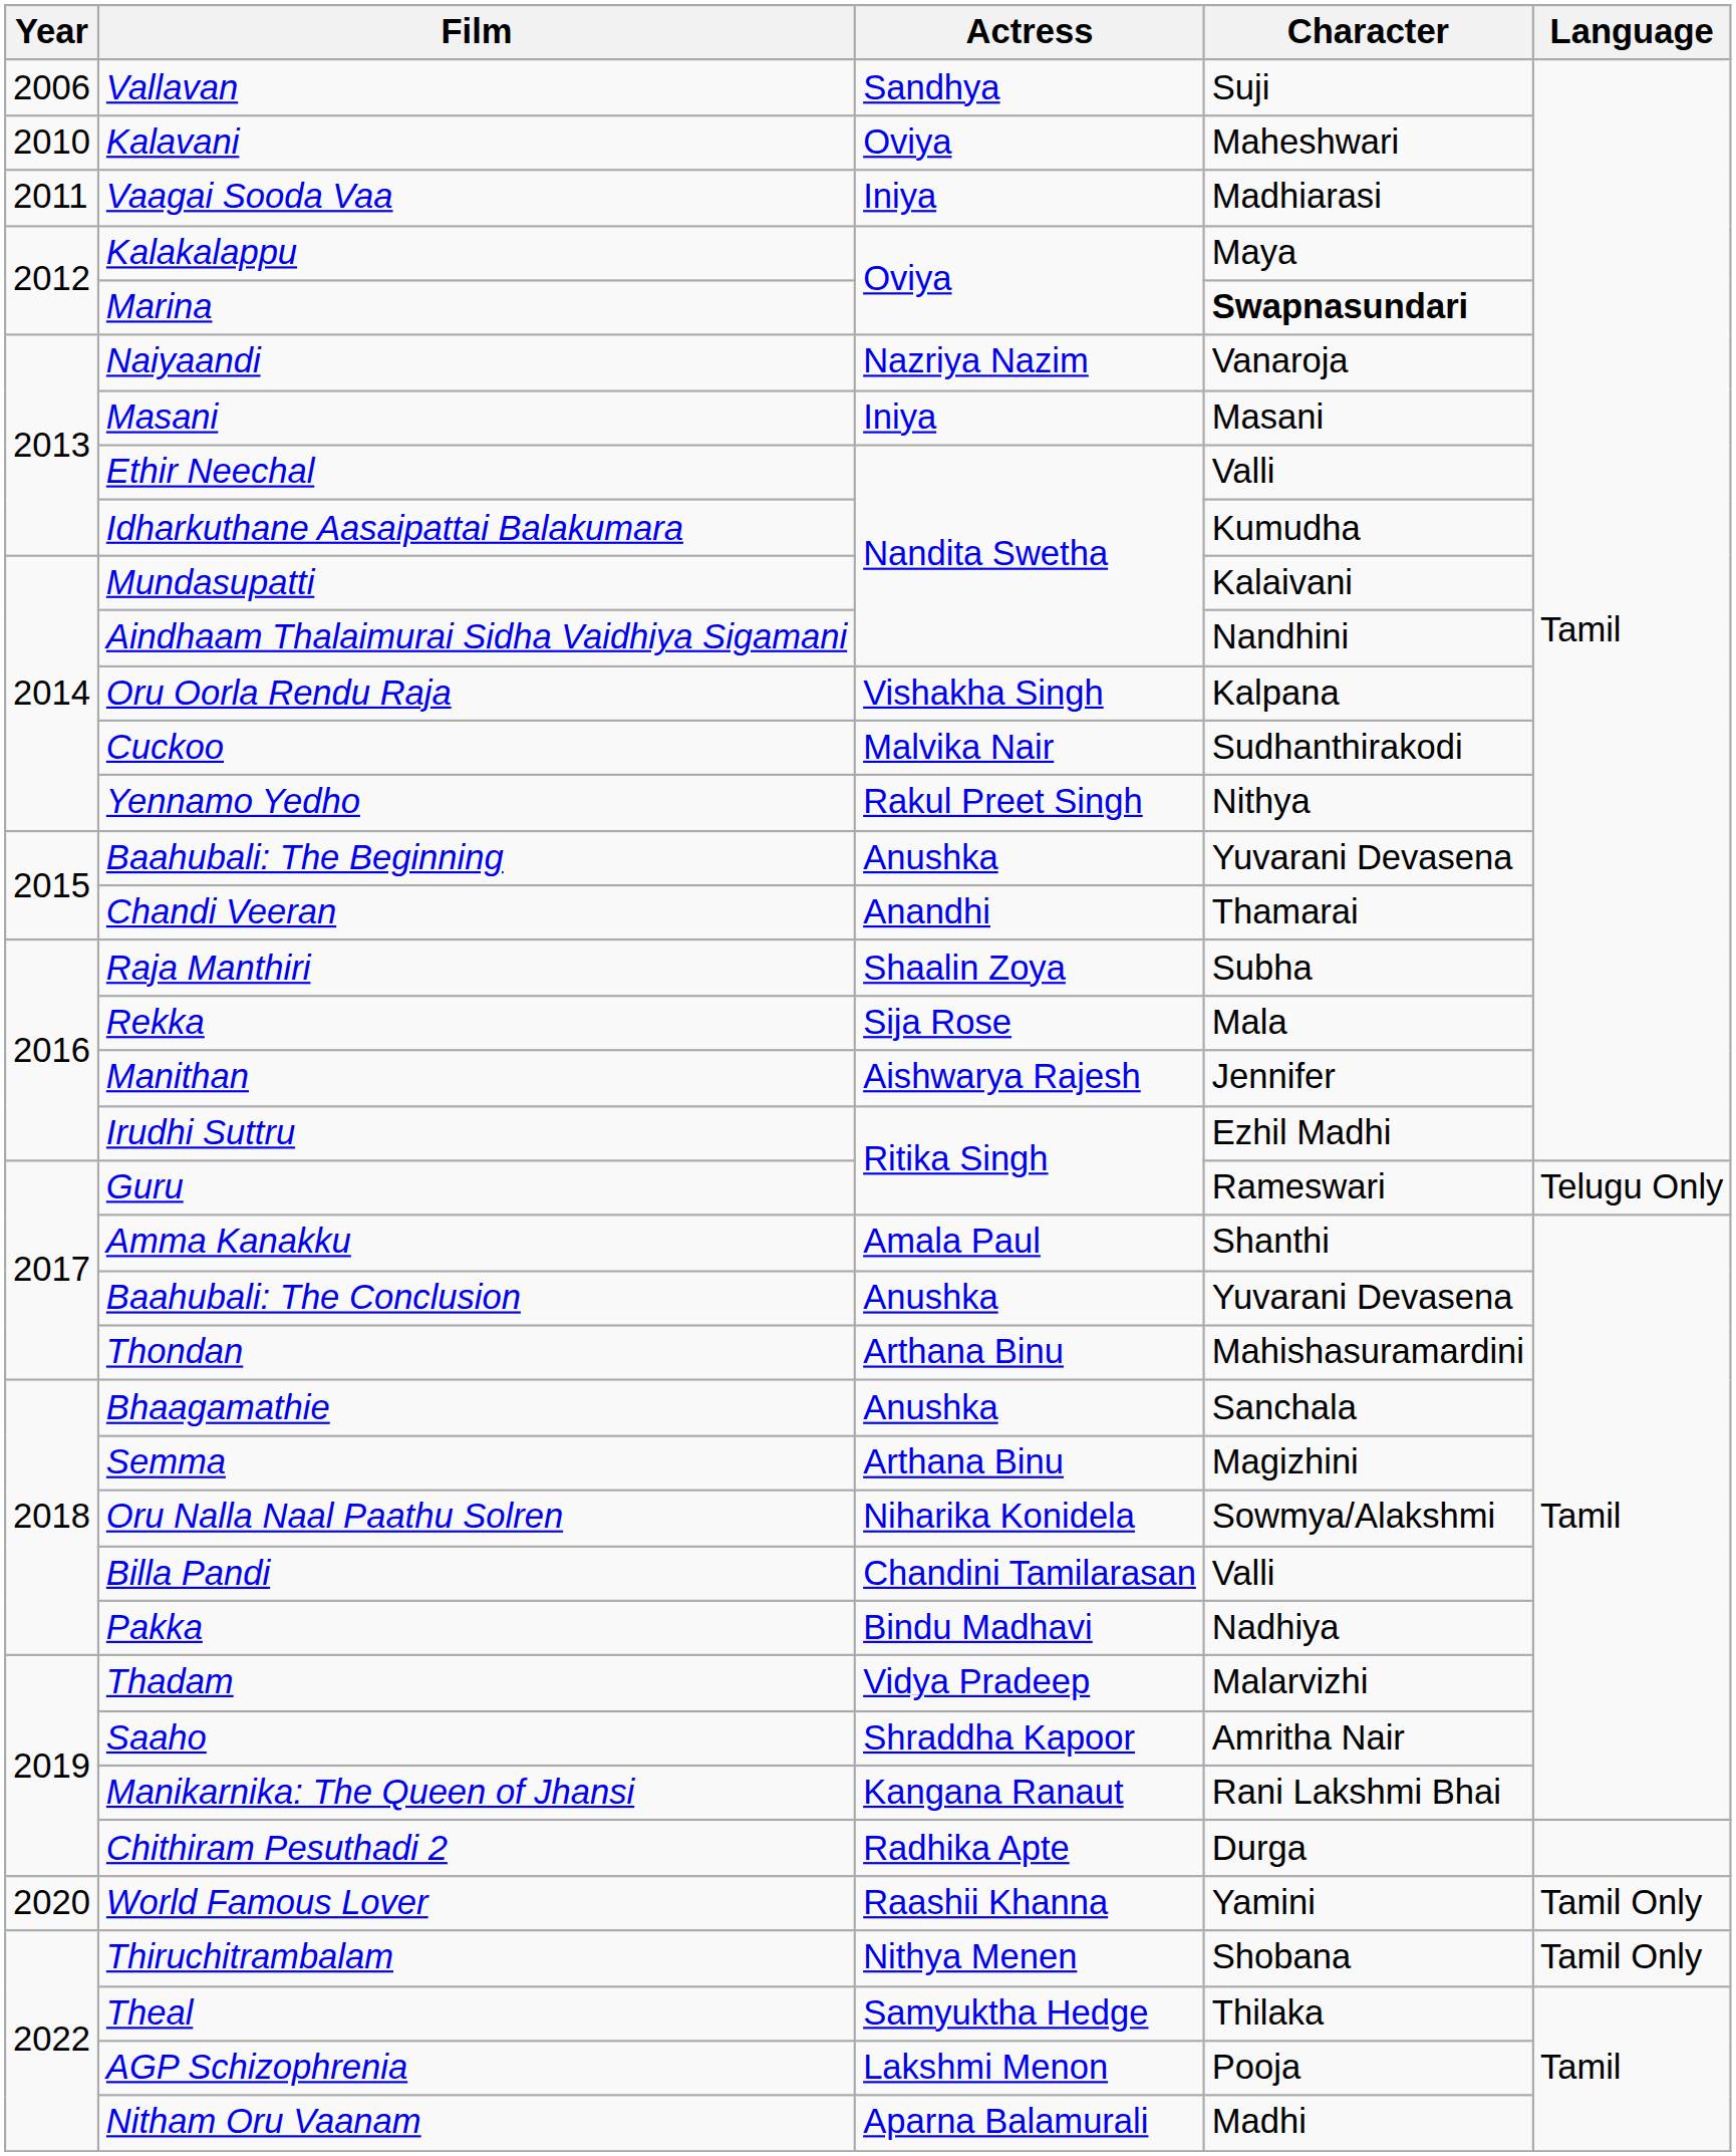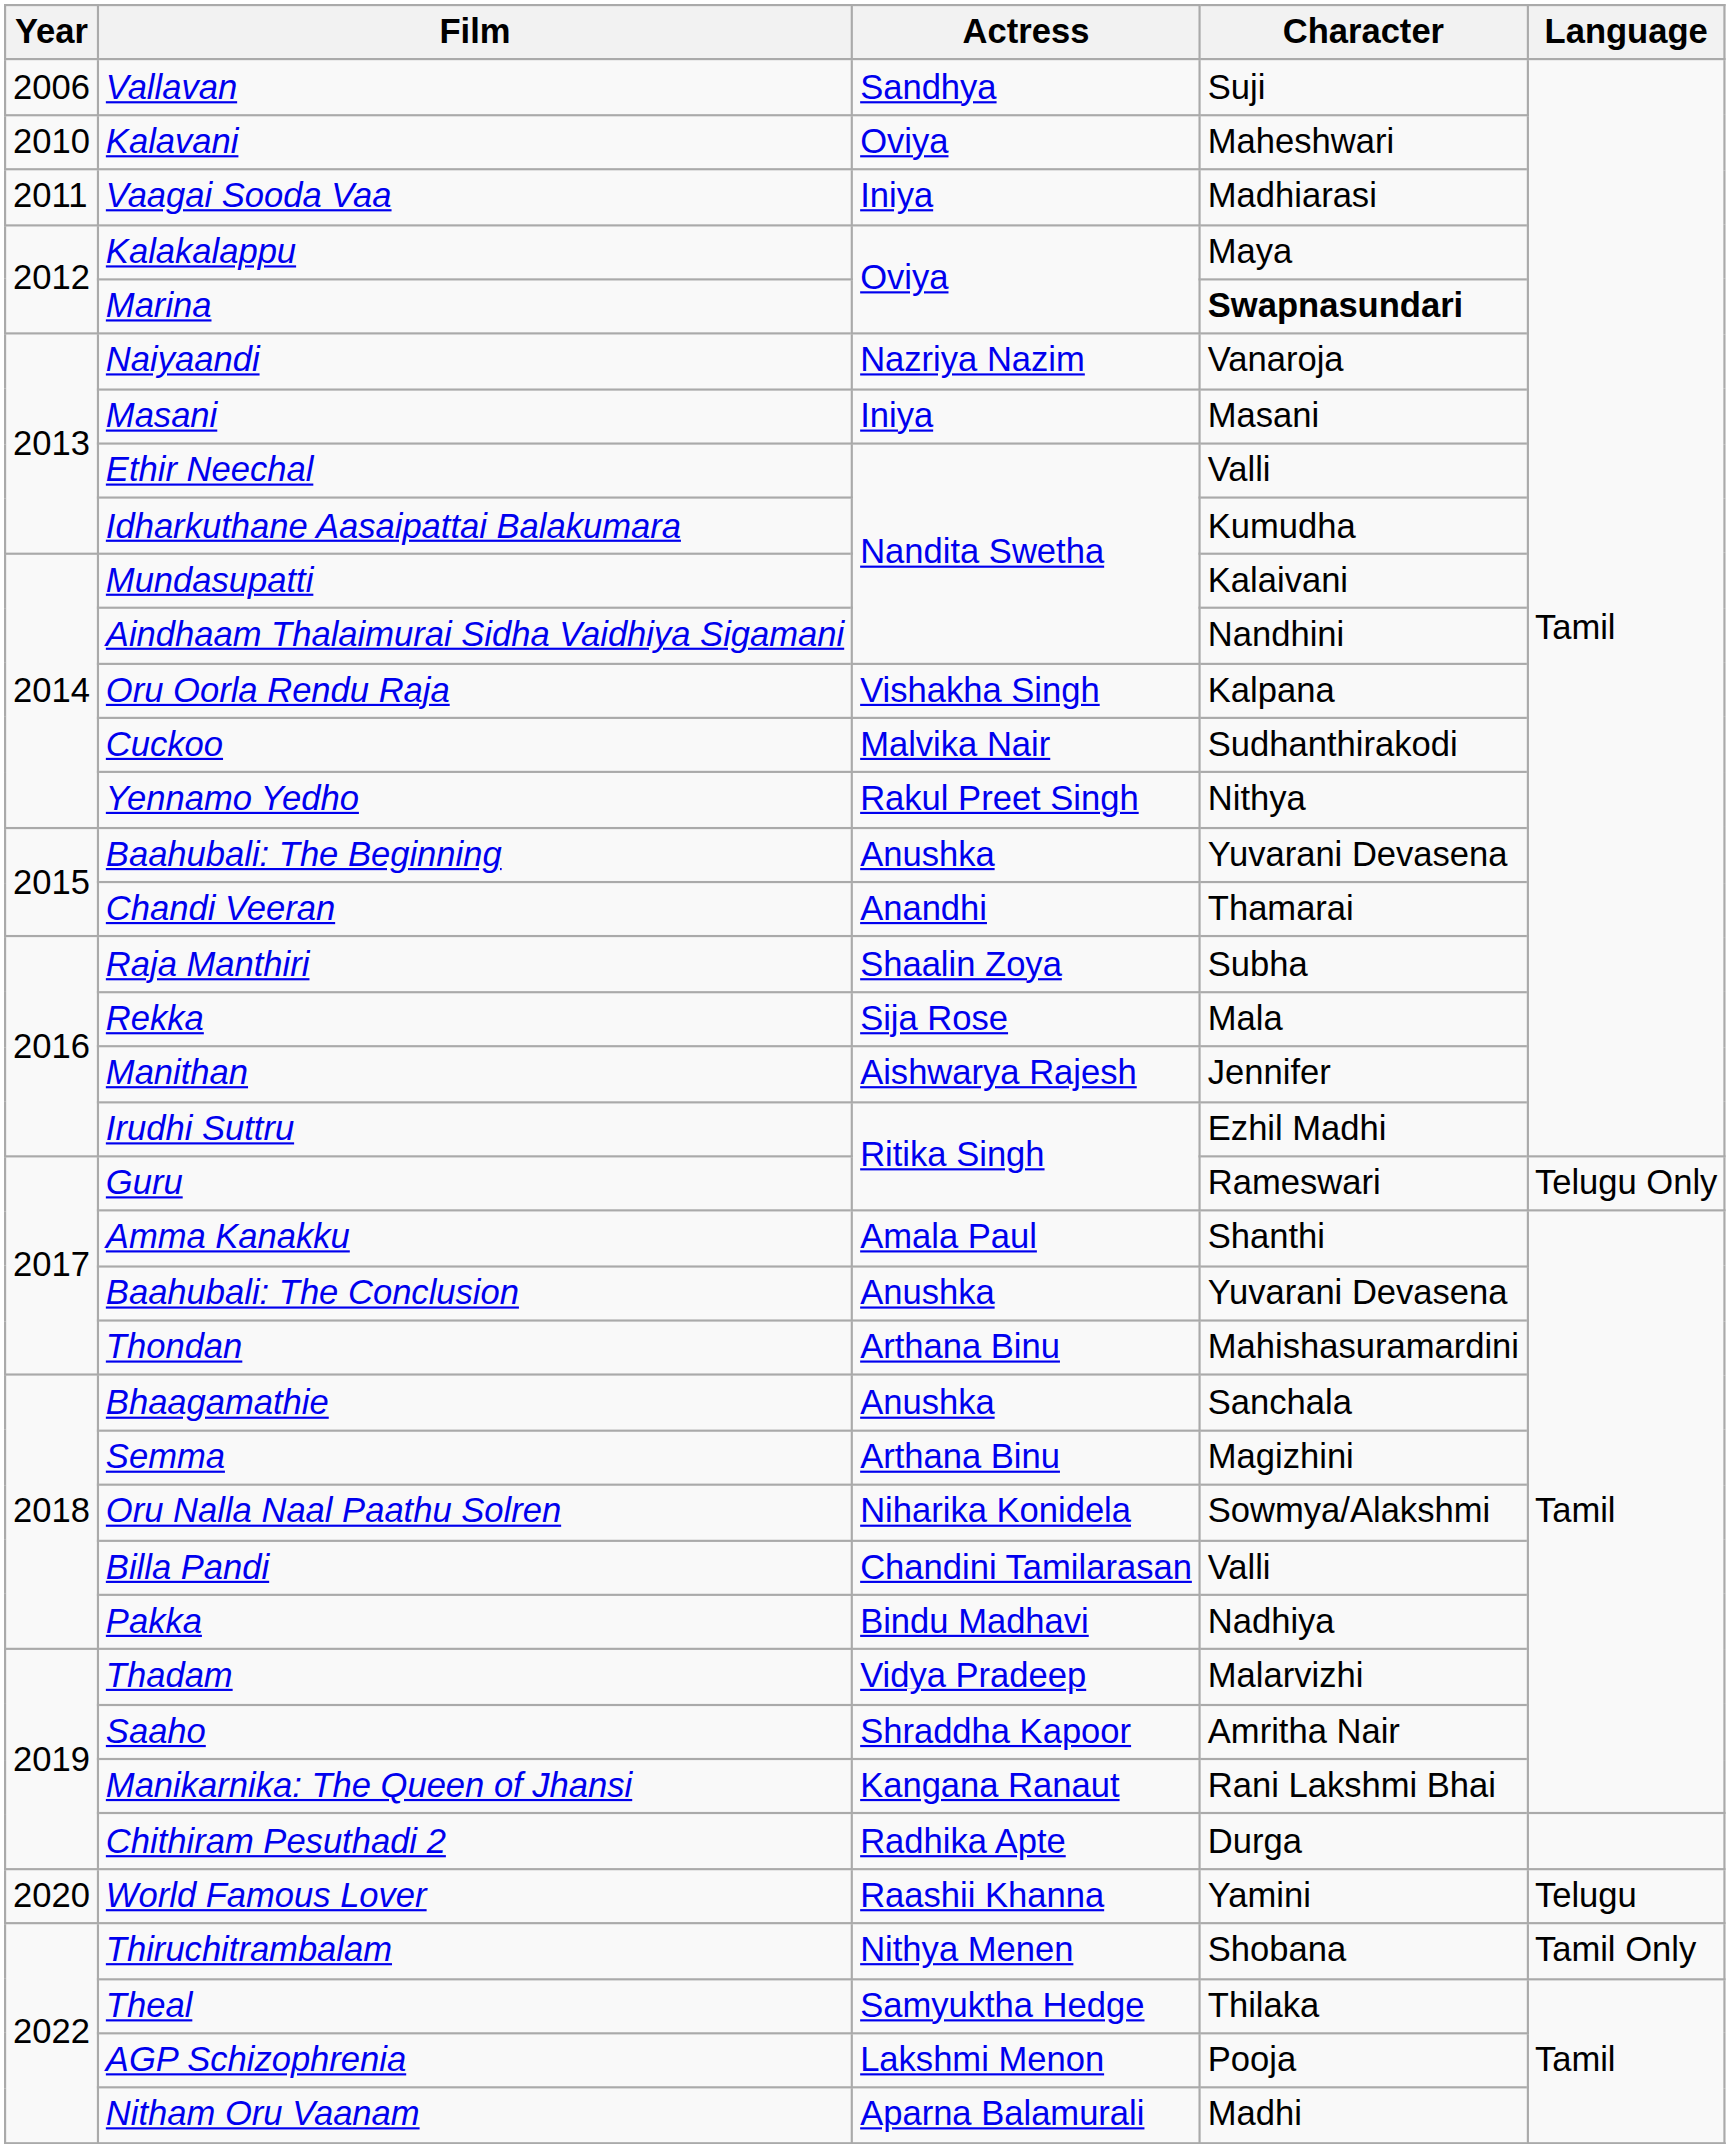World Famous Lover | Language: Tamil Only -> Telugu
